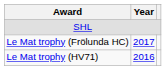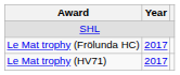Le Mat trophy (HV71) | Year: 2016 -> 2017
